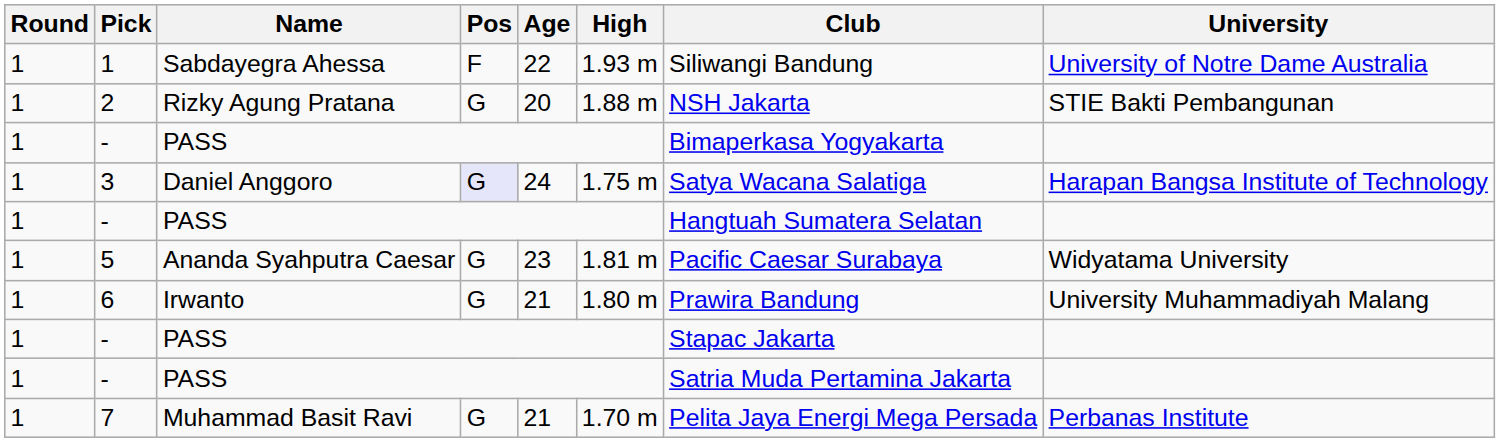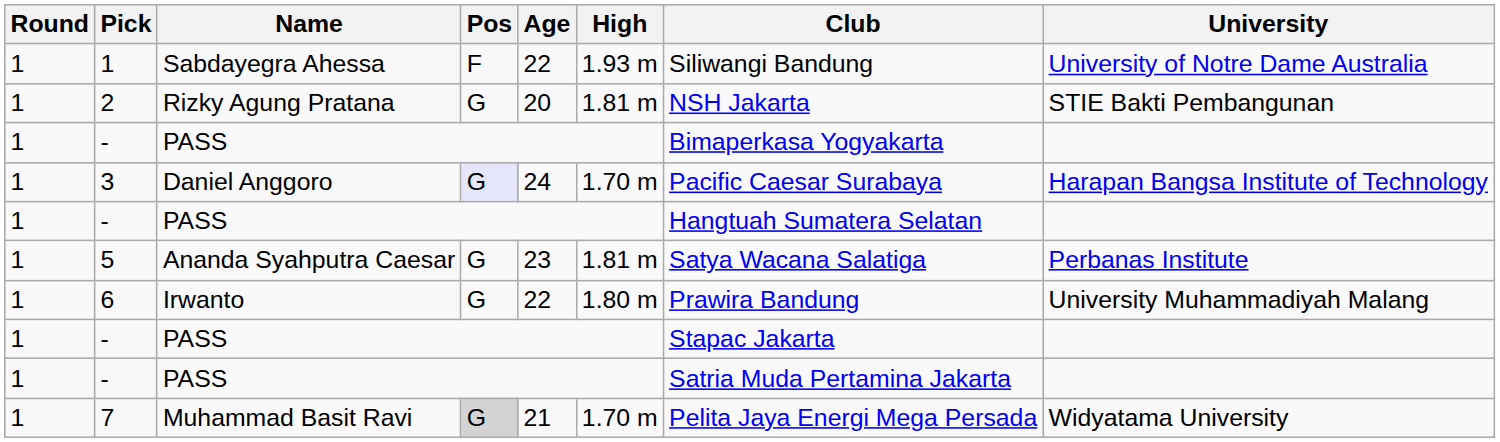2 | High: 1.88 m -> 1.81 m
3 | High: 1.75 m -> 1.70 m
3 | Club: Satya Wacana Salatiga -> Pacific Caesar Surabaya
5 | Club: Pacific Caesar Surabaya -> Satya Wacana Salatiga
5 | University: Widyatama University -> Perbanas Institute
6 | Age: 21 -> 22
7 | Pos: no background -> lightgrey background
7 | University: Perbanas Institute -> Widyatama University
